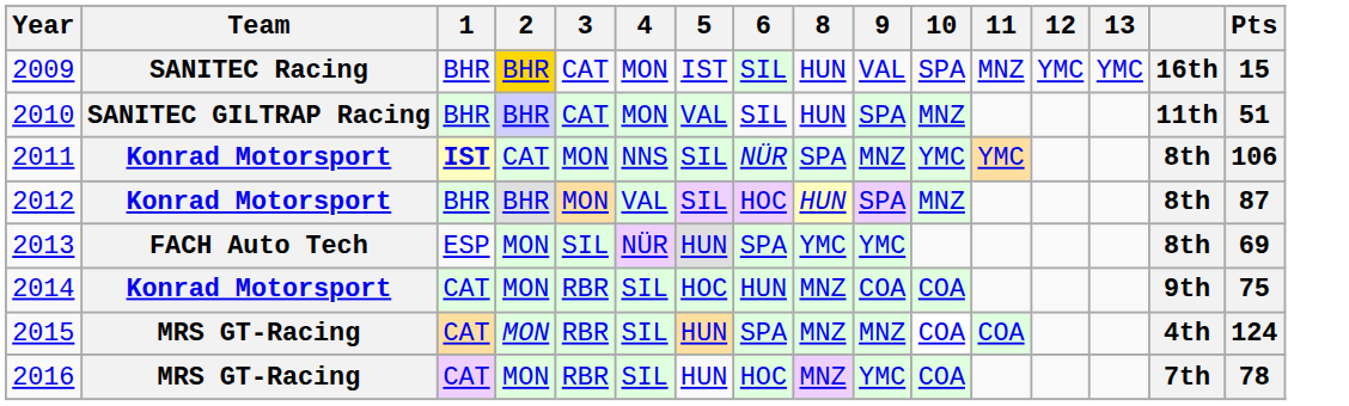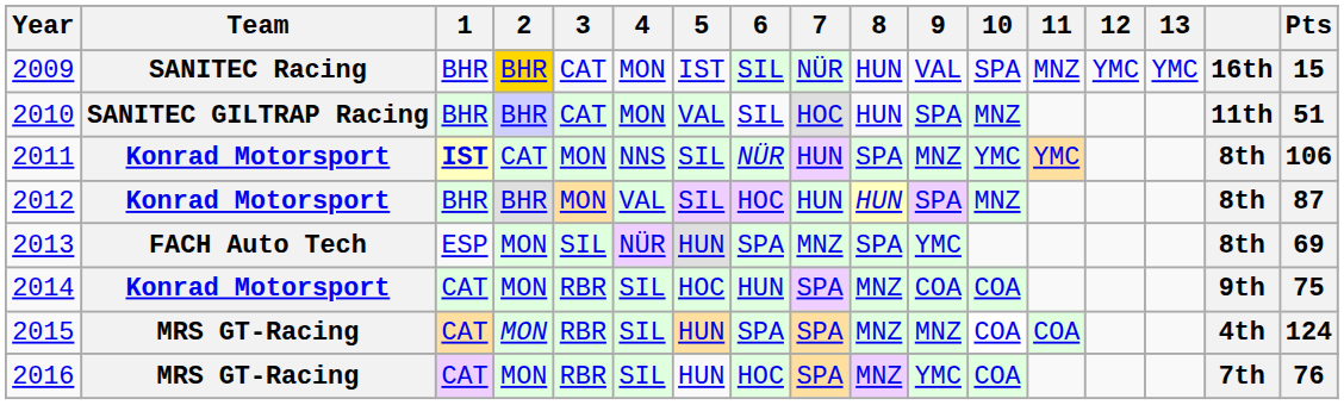+ column: 7 | NÜR | HOC | HUN | HUN | MNZ | SPA | SPA | SPA
2013 | 8: YMC -> SPA
2016 | Pts: 78 -> 76
